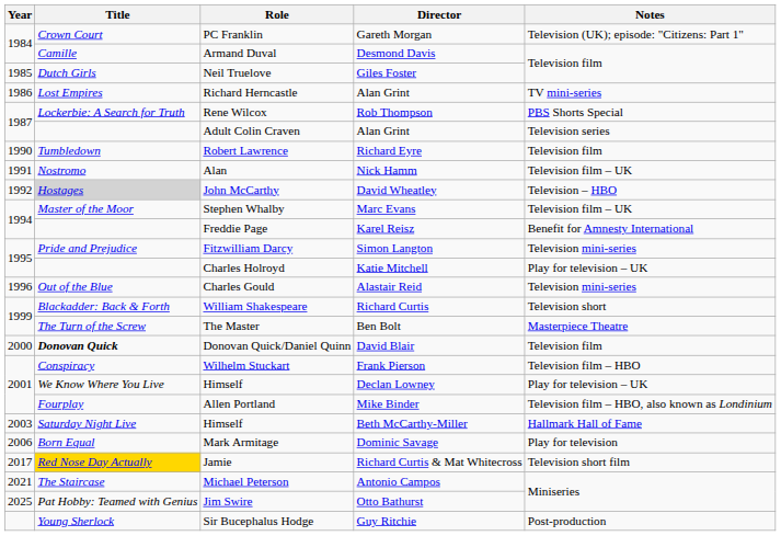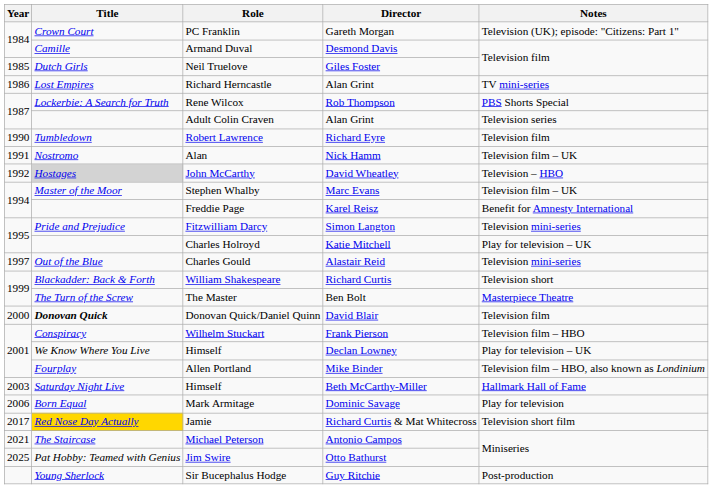Charles Gould | Year: 1996 -> 1997
